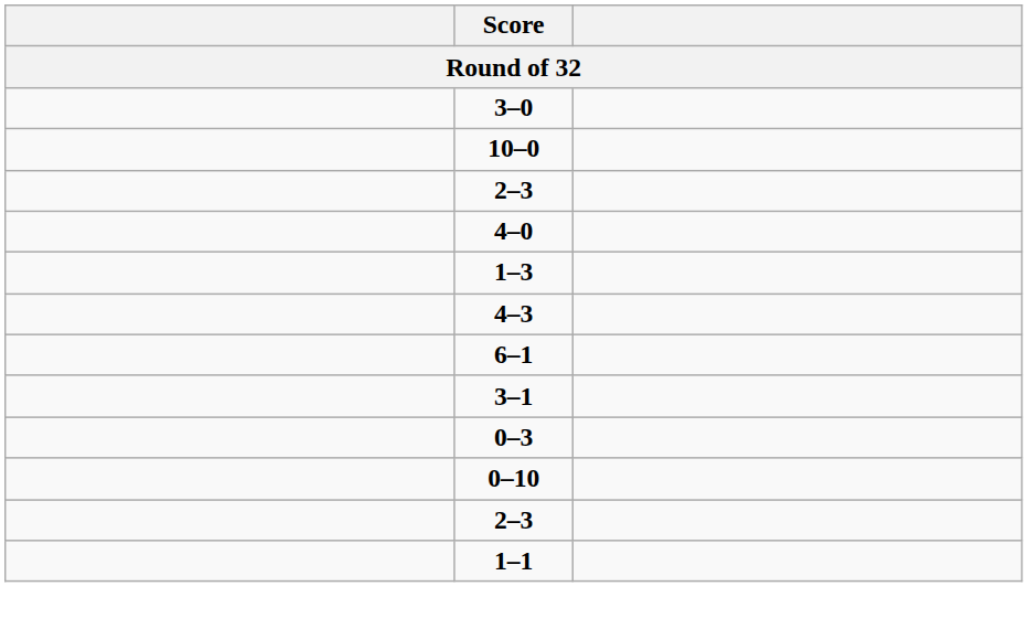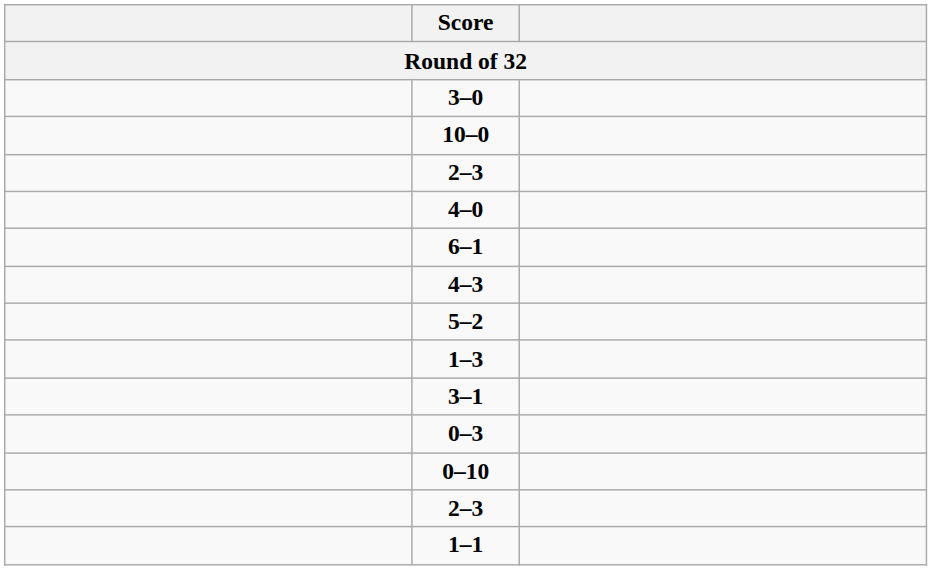rows swapped: 1–3 <-> 6–1
+ row: 5–2
